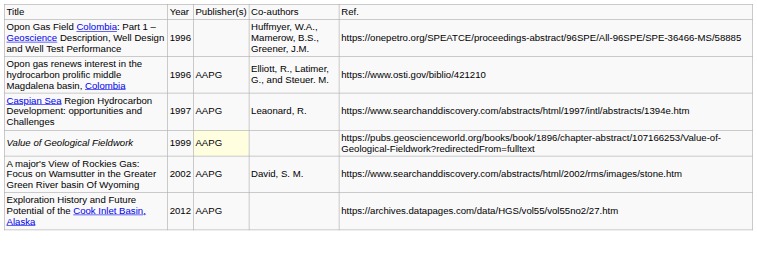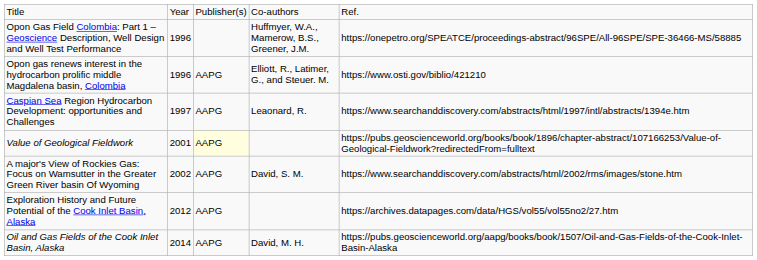Value of Geological Fieldwork | column 2: 1999 -> 2001
+ row: Oil and Gas Fields of the Cook Inlet Basin, Alaska | 2014 | AAPG | David, M. H. | https://pubs.geoscienceworld.org/aapg/books/book/1507/Oil-and-Gas-Fields-of-the-Cook-Inlet-Basin-Alaska
